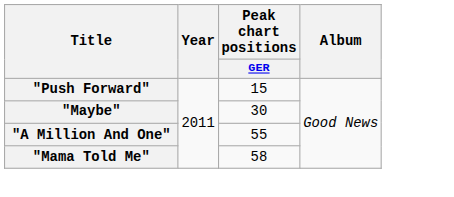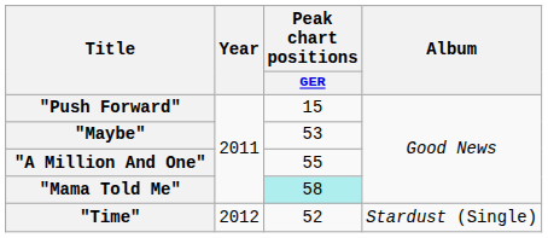"Maybe" | Peak chart positions / GER: 30 -> 53
"Mama Told Me" | Peak chart positions / GER: no background -> paleturquoise background
+ row: "Time" | 2012 | 52 | Stardust (Single)
